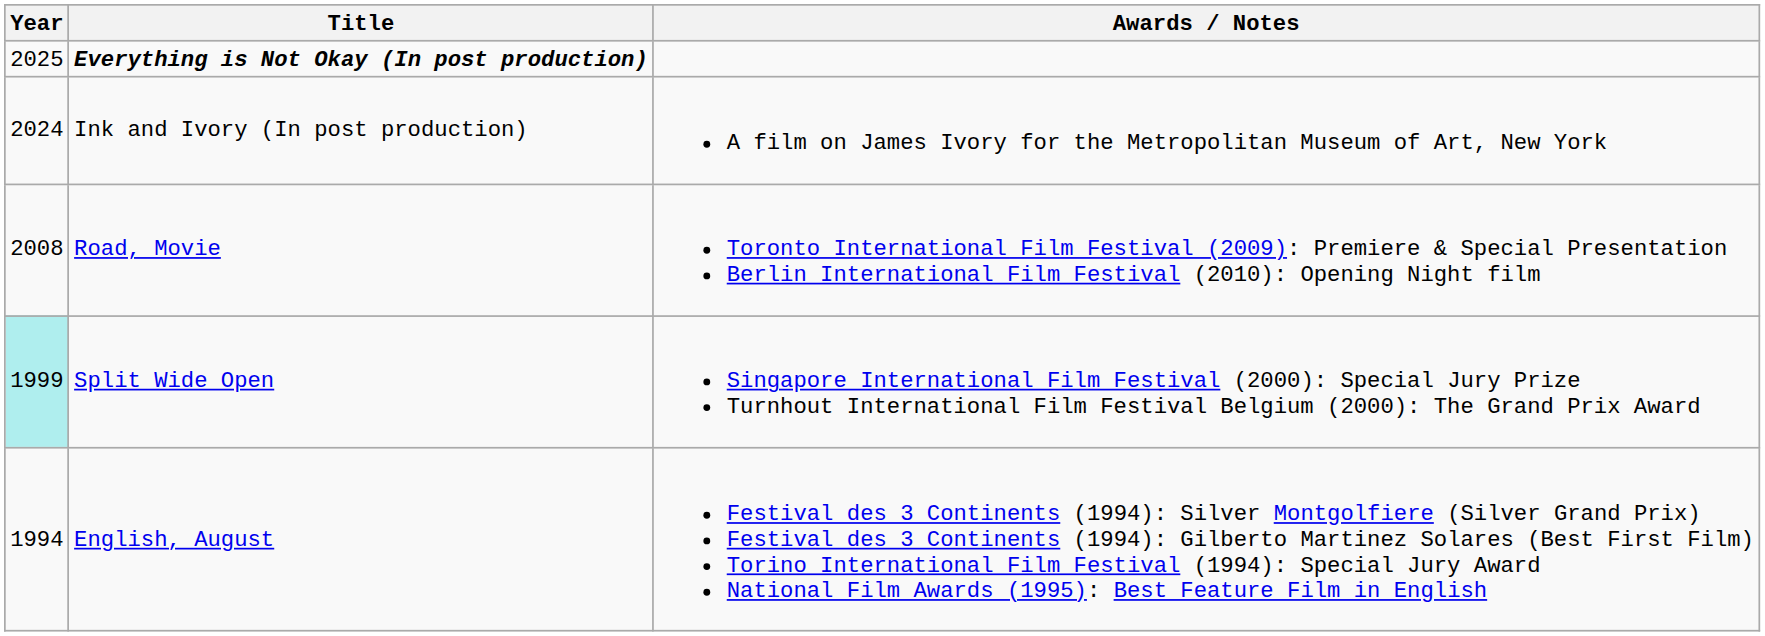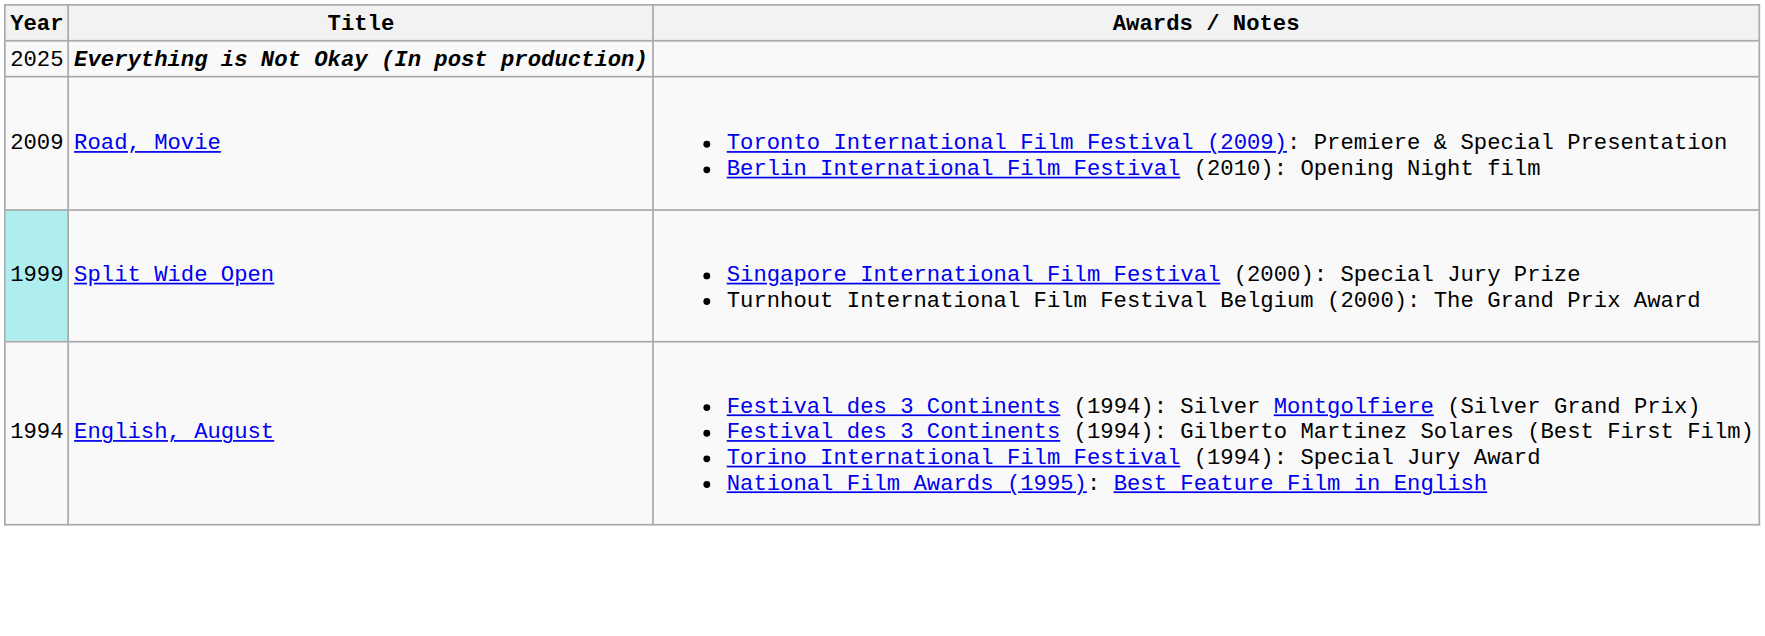- row: 2024 | Ink and Ivory (In post production) | A film on James Ivory for the Metropolitan Museum of Art, New York
Road, Movie | Year: 2008 -> 2009
